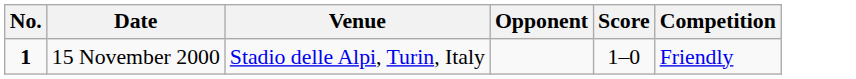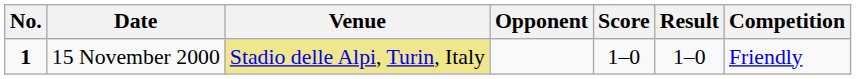+ column: Result | 1–0
15 November 2000 | Venue: no background -> khaki background
